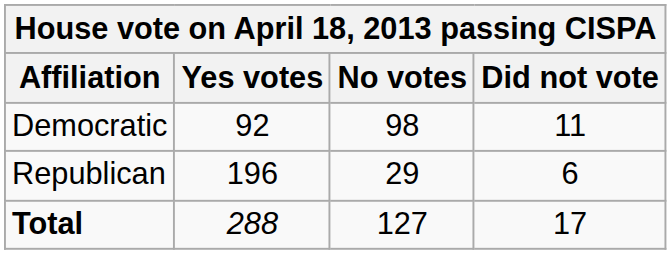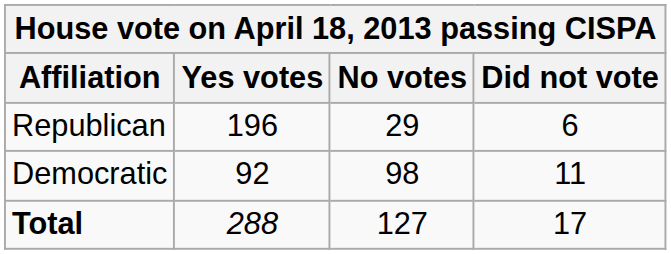rows swapped: Democratic <-> Republican
